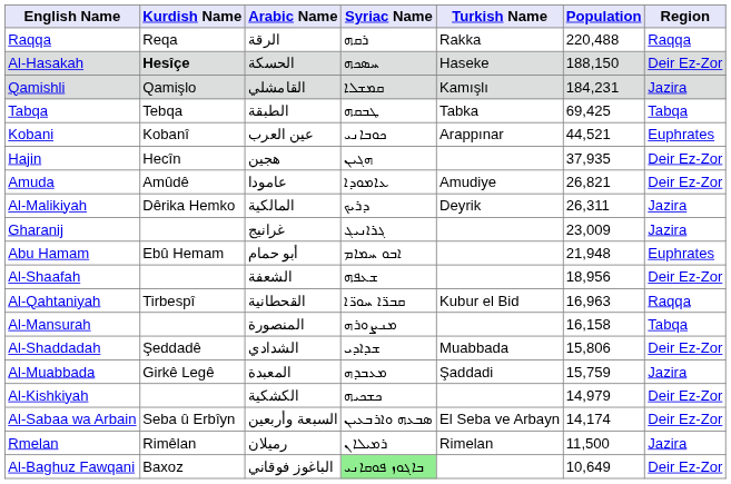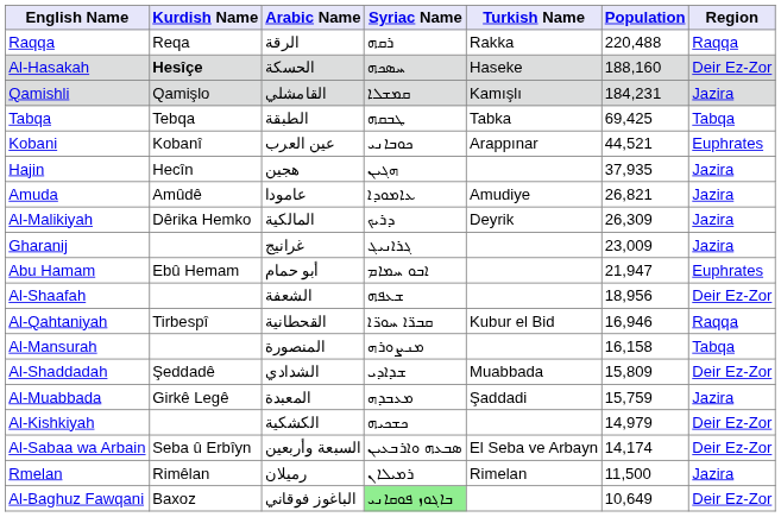Al-Hasakah | Population: 188,150 -> 188,160
Hajin | Region: Deir Ez-Zor -> Jazira
Amuda | Region: Deir Ez-Zor -> Jazira
Al-Malikiyah | Population: 26,311 -> 26,309
Abu Hamam | Population: 21,948 -> 21,947
Al-Qahtaniyah | Population: 16,963 -> 16,946
Al-Shaddadah | Population: 15,806 -> 15,809
